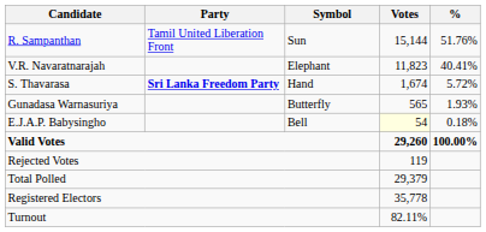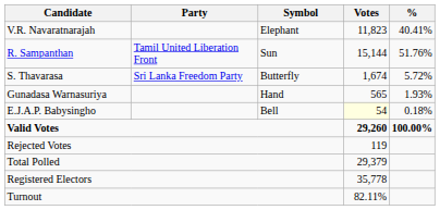rows swapped: R. Sampanthan <-> V.R. Navaratnarajah
S. Thavarasa | Party: bold -> normal
S. Thavarasa | Symbol: Hand -> Butterfly
Gunadasa Warnasuriya | Symbol: Butterfly -> Hand
